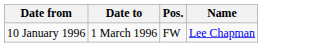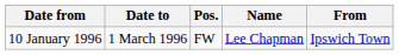+ column: From | Ipswich Town
